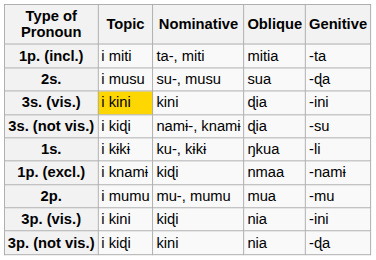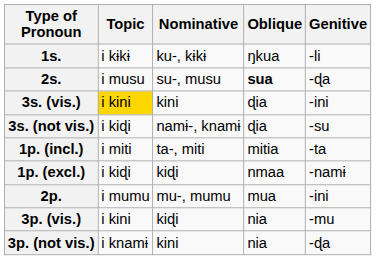rows swapped: 1s. <-> 1p. (incl.)
2s. | Oblique: normal -> bold
1p. (excl.) | Topic: i knamɨ -> i kiɖi
2p. | Genitive: -mu -> -ini
3p. (vis.) | Genitive: -ini -> -mu
3p. (not vis.) | Topic: i kiɖi -> i knamɨ
